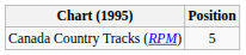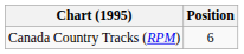Canada Country Tracks (RPM) | Position: 5 -> 6
